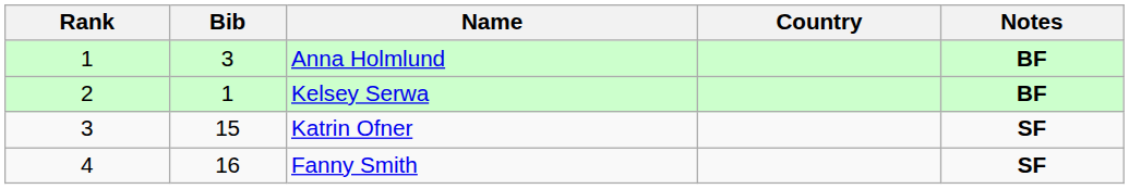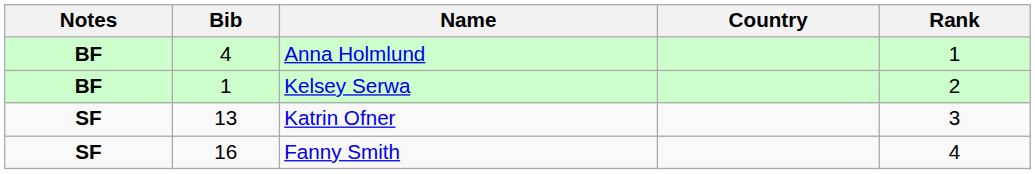columns swapped: Rank <-> Notes
Anna Holmlund | Bib: 3 -> 4
Katrin Ofner | Bib: 15 -> 13
